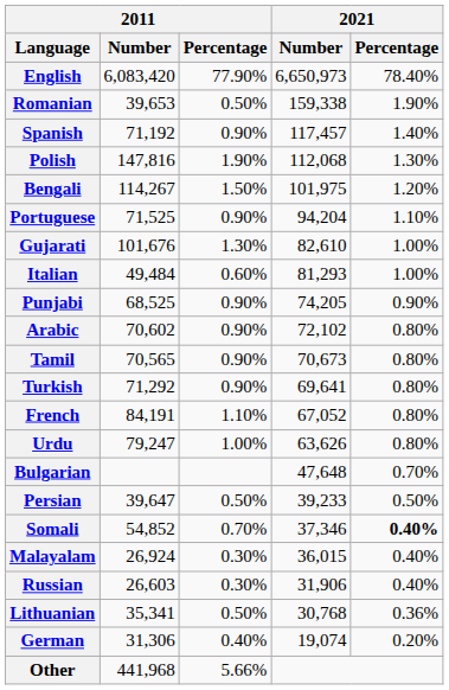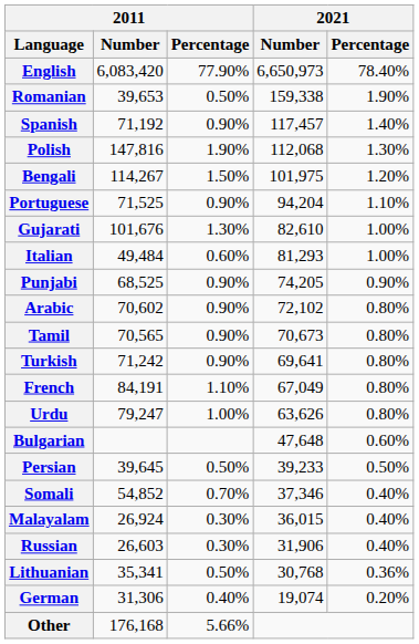Turkish | 2011 / Number: 71,292 -> 71,242
French | 2021 / Number: 67,052 -> 67,049
Bulgarian | 2021 / Percentage: 0.70% -> 0.60%
Persian | 2011 / Number: 39,647 -> 39,645
Somali | 2021 / Percentage: bold -> normal
Other | 2011 / Number: 441,968 -> 176,168
